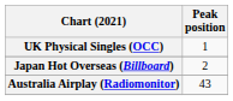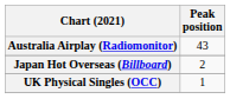rows swapped: Australia Airplay (Radiomonitor) <-> UK Physical Singles (OCC)
